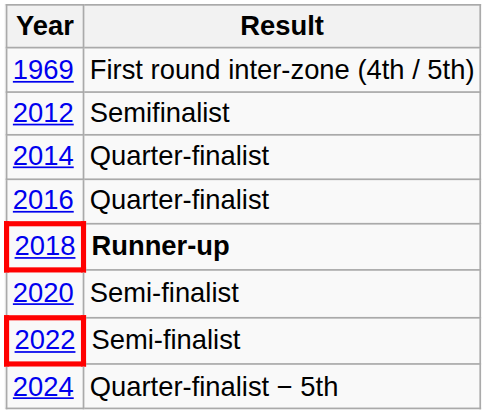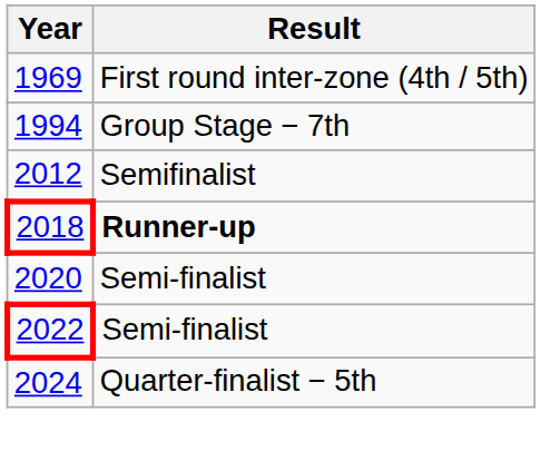+ row: 1994 | Group Stage − 7th
- row: 2014 | Quarter-finalist
- row: 2016 | Quarter-finalist
